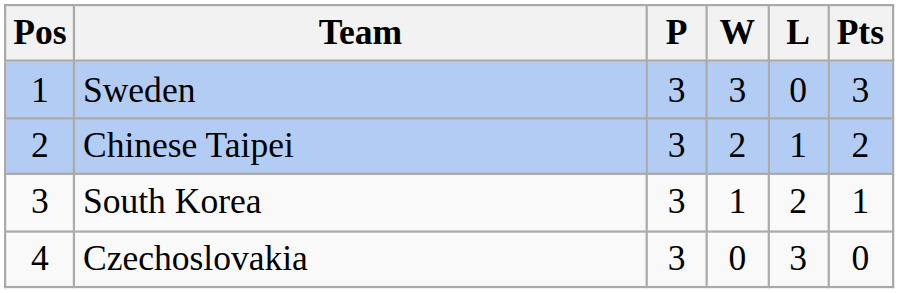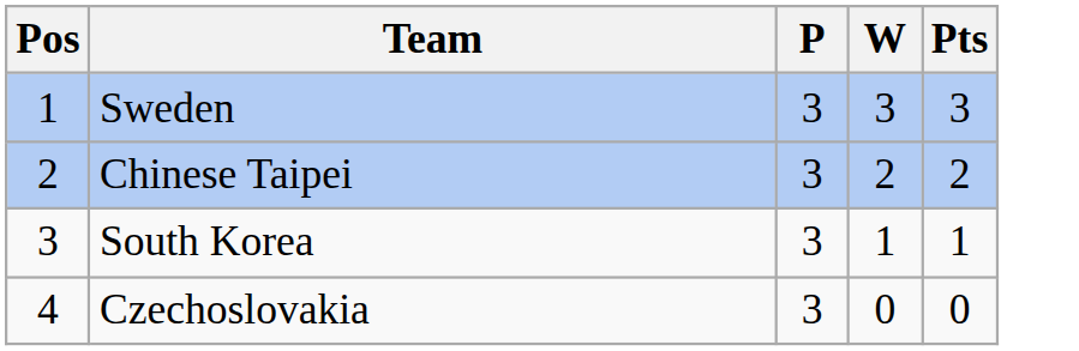- column: L | 0 | 1 | 2 | 3
